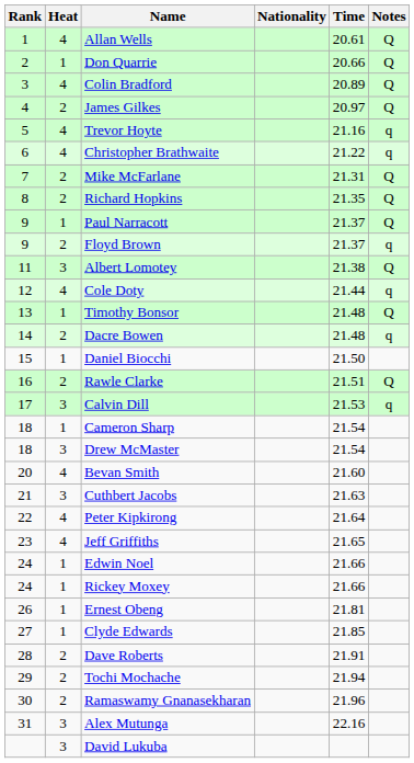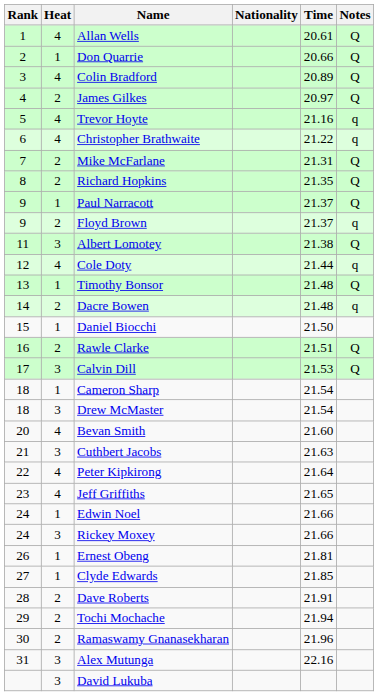Calvin Dill | Notes: q -> Q
Rickey Moxey | Heat: 1 -> 3
